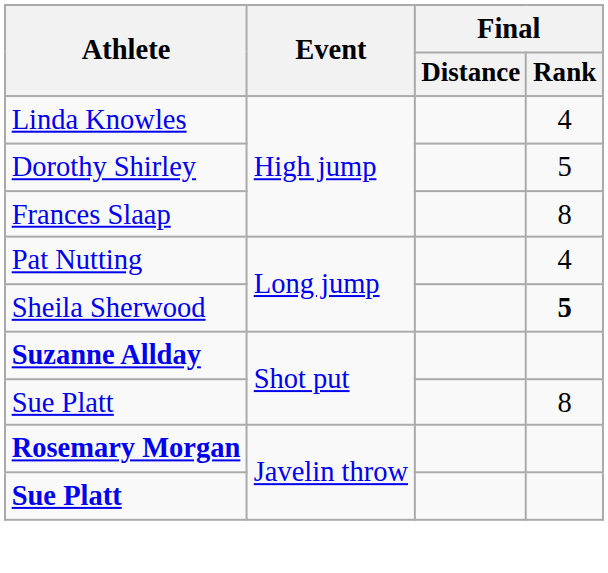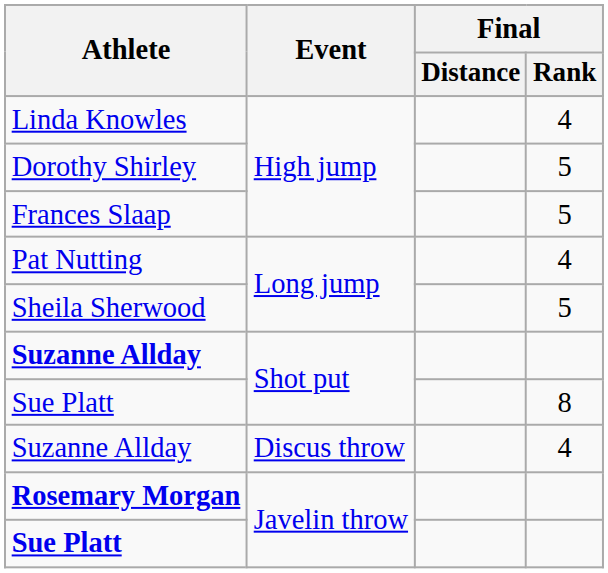Frances Slaap | Final / Rank: 8 -> 5
Sheila Sherwood | Final / Rank: bold -> normal
+ row: Suzanne Allday | Discus throw | 4
